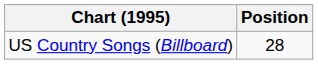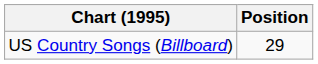US Country Songs (Billboard) | Position: 28 -> 29
